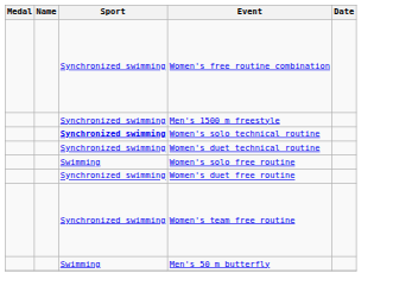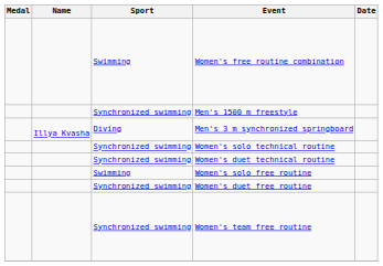Women's free routine combination | Sport: Synchronized swimming -> Swimming
+ row: Illya Kvasha | Diving | Men's 3 m synchronized springboard
Women's solo technical routine | Sport: bold -> normal
- row: Swimming | Men's 50 m butterfly
